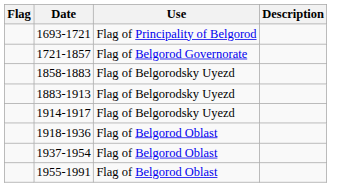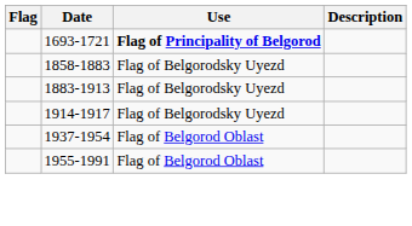1693-1721 | Use: normal -> bold
- row: 1721-1857 | Flag of Belgorod Governorate
- row: 1918-1936 | Flag of Belgorod Oblast
